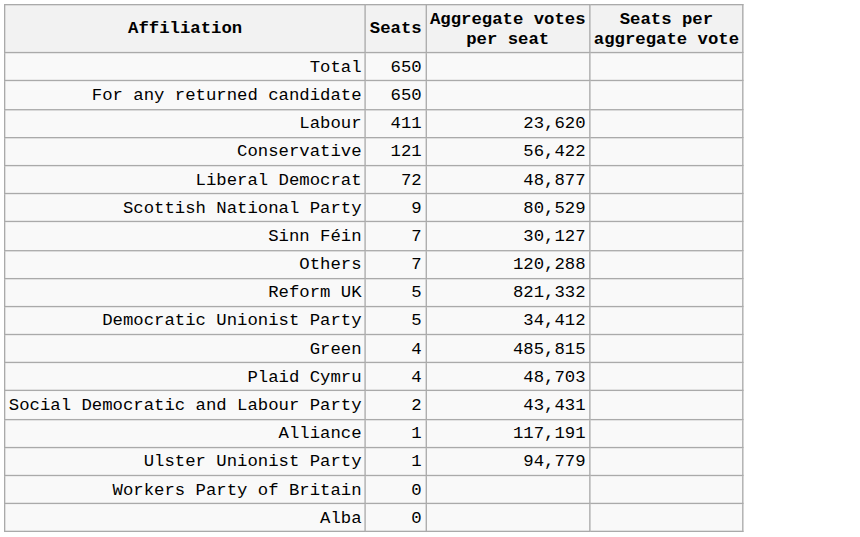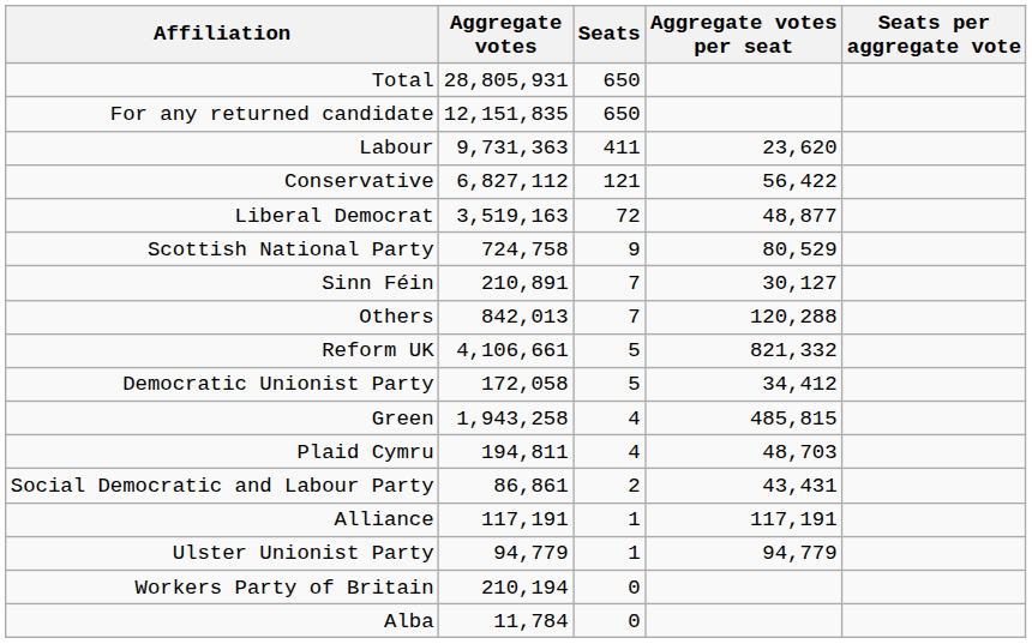+ column: Aggregate votes | 28,805,931 | 12,151,835 | 9,731,363 | 6,827,112 | 3,519,163 | 724,758 | 210,891 | 842,013 | 4,106,661 | 172,058 | 1,943,258 | 194,811 | 86,861 | 117,191 | 94,779 | 210,194 | 11,784
